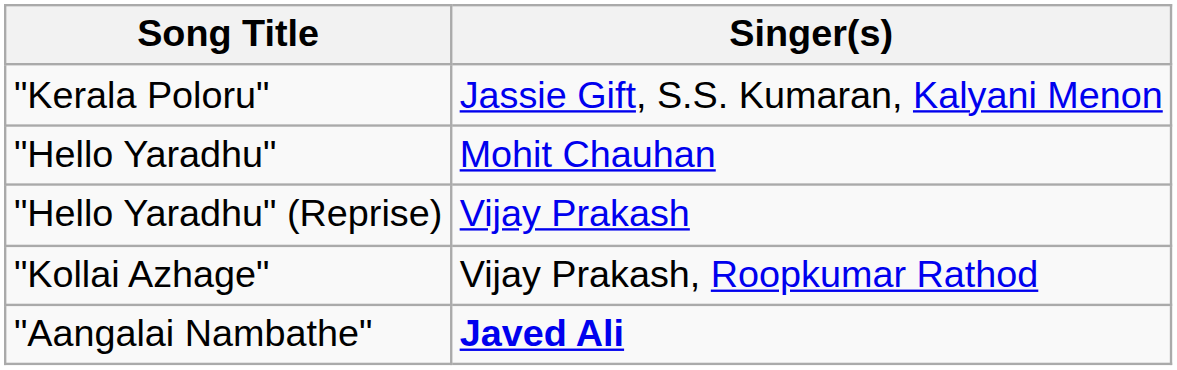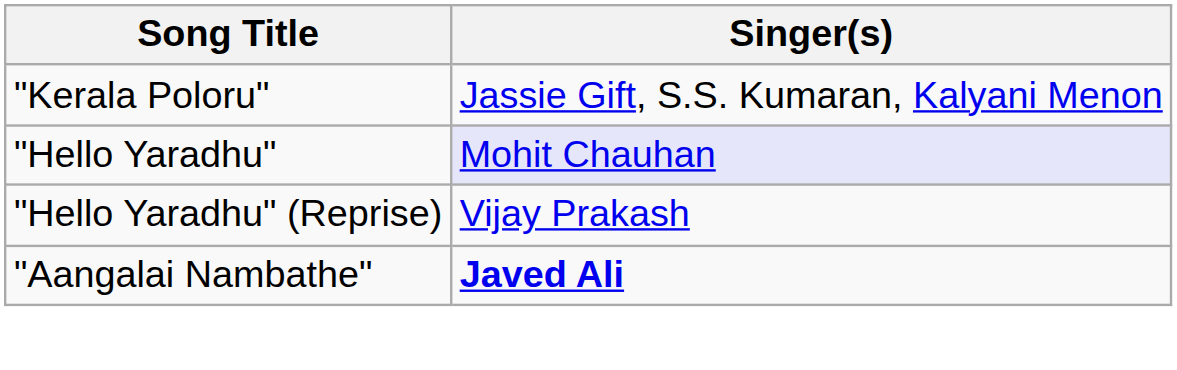"Hello Yaradhu" | Singer(s): no background -> lavender background
- row: "Kollai Azhage" | Vijay Prakash, Roopkumar Rathod
